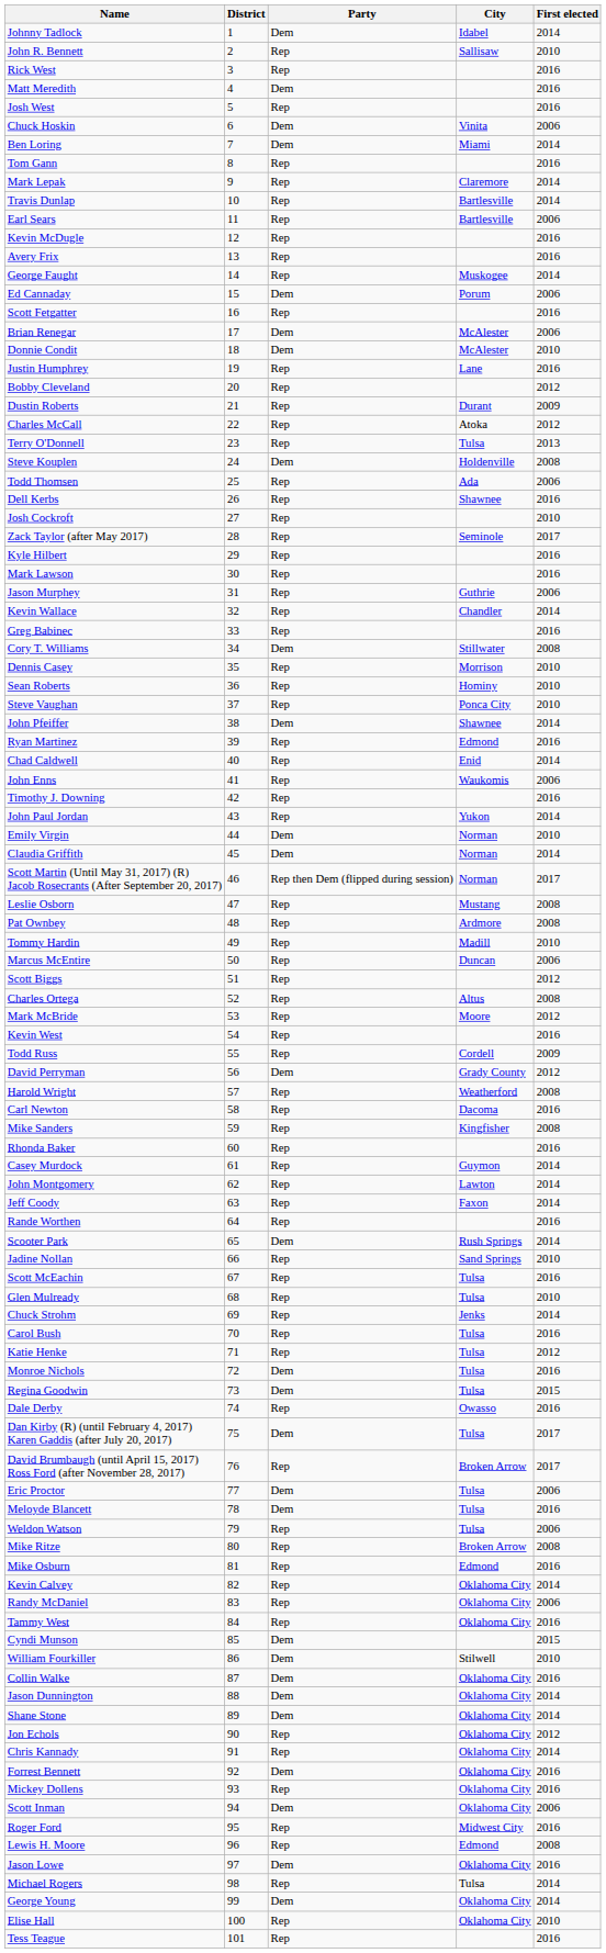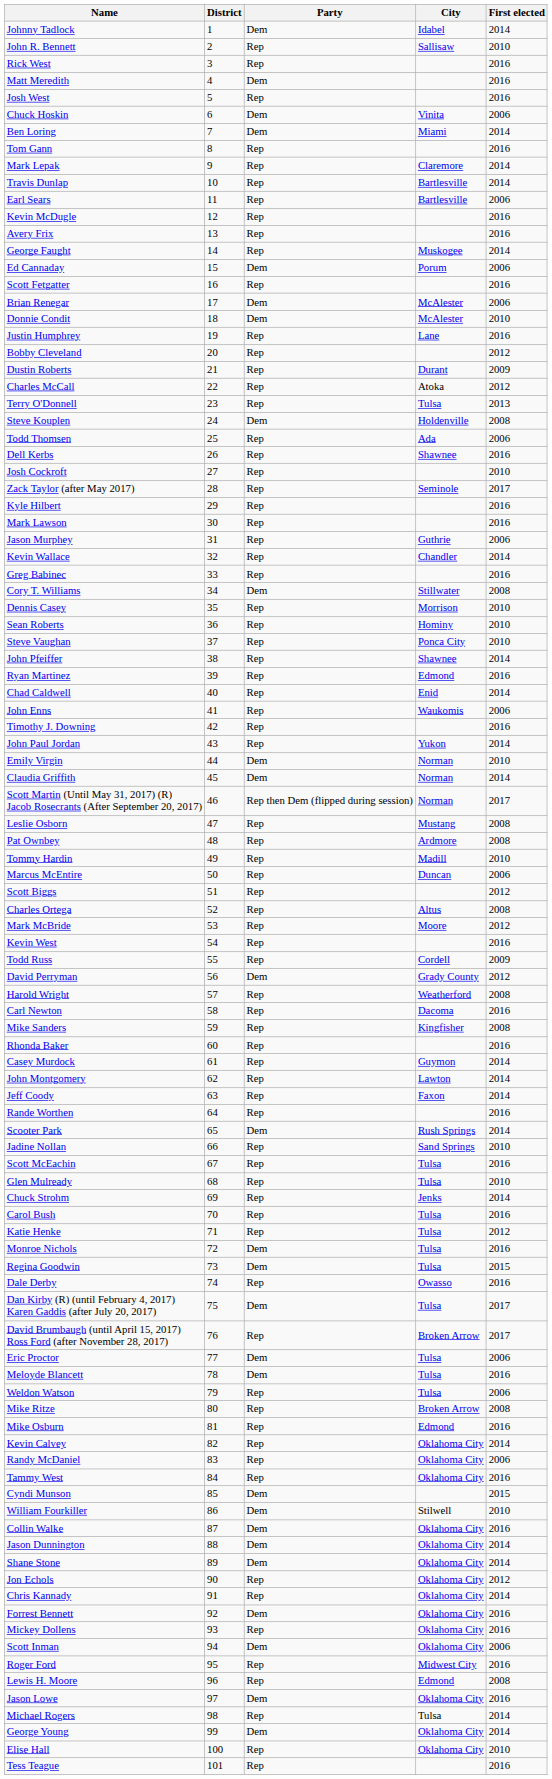John Pfeiffer | Party: Dem -> Rep
